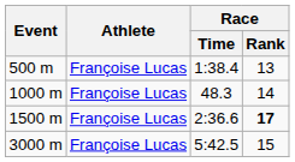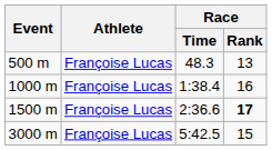500 m | Race / Time: 1:38.4 -> 48.3
1000 m | Race / Time: 48.3 -> 1:38.4
1000 m | Race / Rank: 14 -> 16
